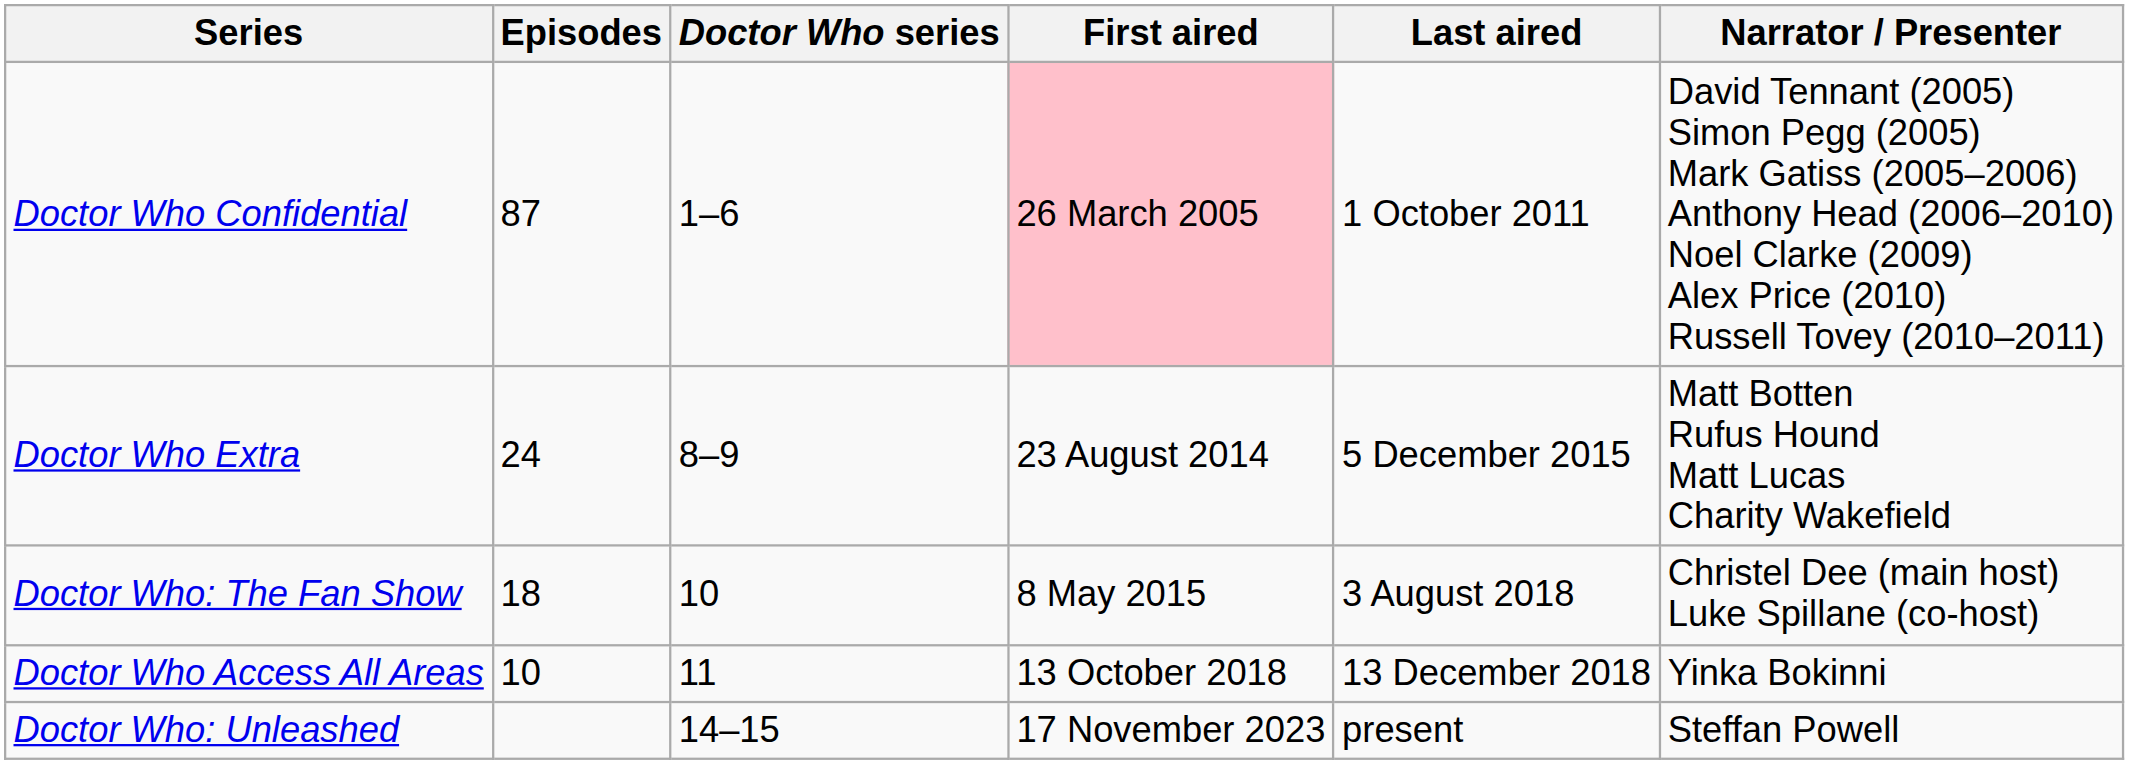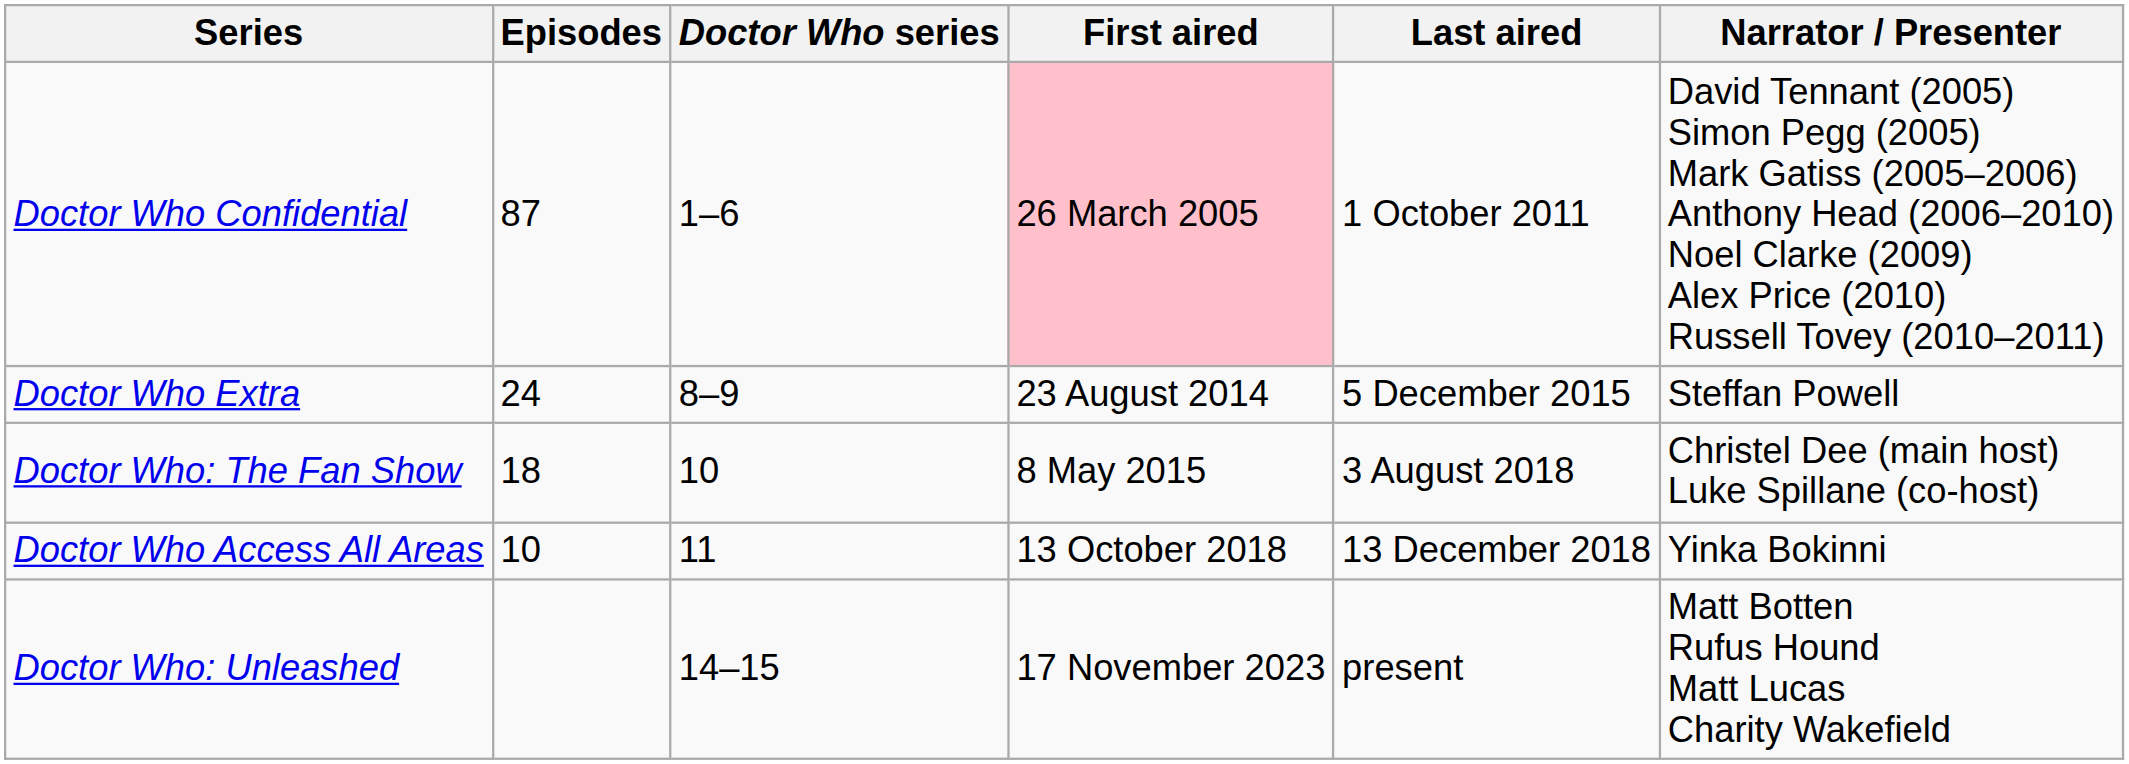Doctor Who Extra | Narrator / Presenter: Matt Botten Rufus Hound Matt Lucas Charity Wakefield -> Steffan Powell
Doctor Who: Unleashed | Narrator / Presenter: Steffan Powell -> Matt Botten Rufus Hound Matt Lucas Charity Wakefield
